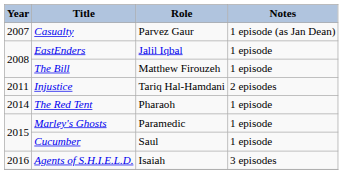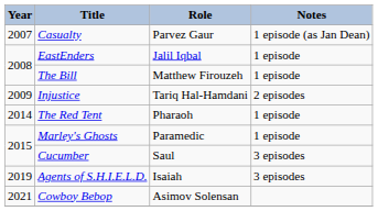Injustice | Year: 2011 -> 2009
Cucumber | Notes: 1 episode -> 3 episodes
Agents of S.H.I.E.L.D. | Year: 2016 -> 2019
+ row: 2021 | Cowboy Bebop | Asimov Solensan
